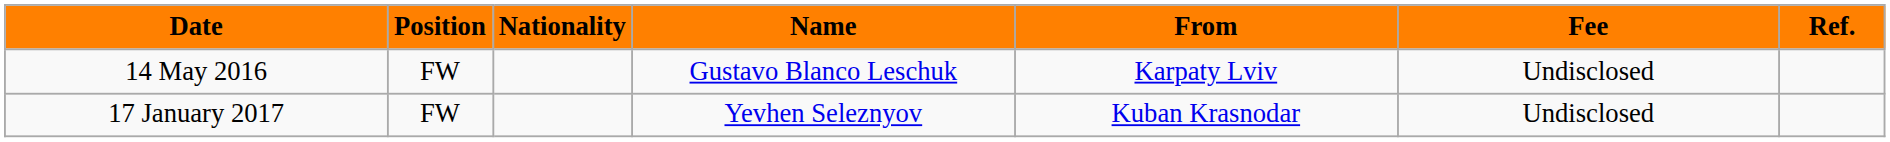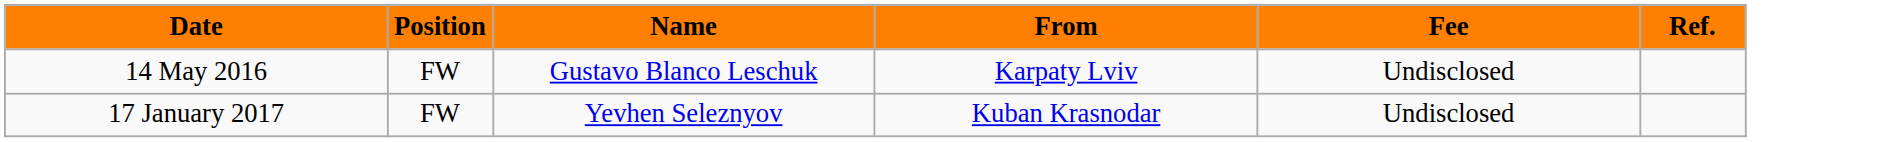- column: Nationality
